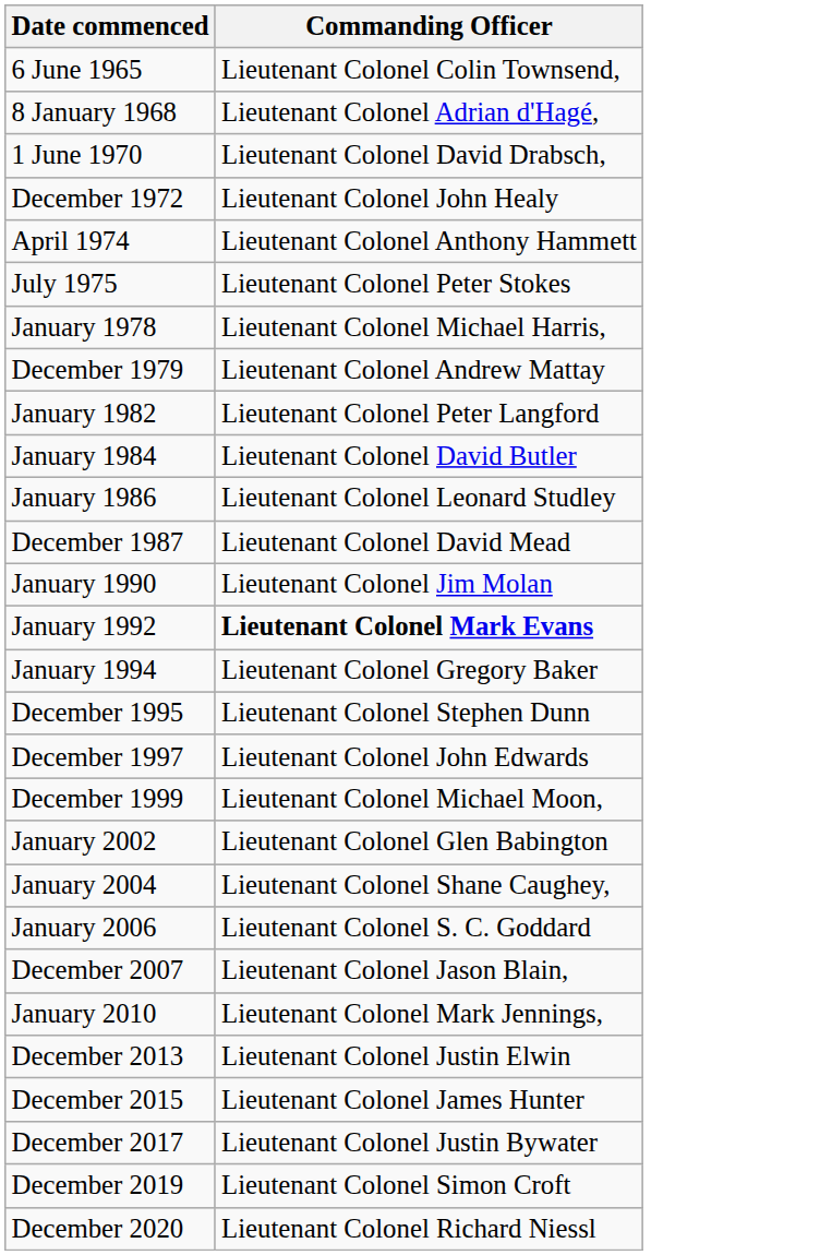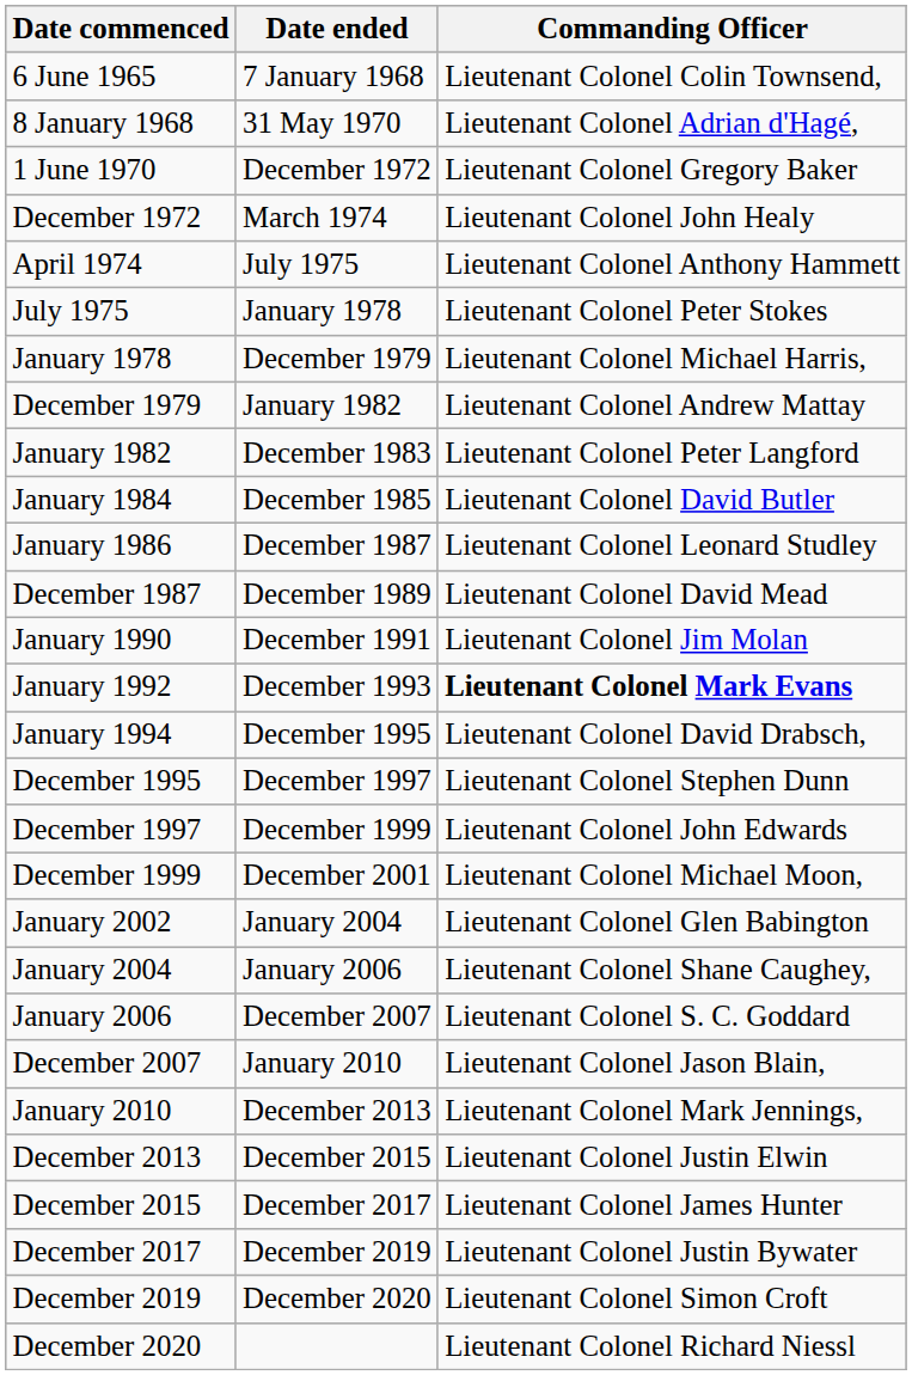+ column: Date ended | 7 January 1968 | 31 May 1970 | December 1972 | March 1974 | July 1975 | January 1978 | December 1979 | January 1982 | December 1983 | December 1985 | December 1987 | December 1989 | December 1991 | December 1993 | December 1995 | December 1997 | December 1999 | December 2001 | January 2004 | January 2006 | December 2007 | January 2010 | December 2013 | December 2015 | December 2017 | December 2019 | December 2020
1 June 1970 | Commanding Officer: Lieutenant Colonel David Drabsch, -> Lieutenant Colonel Gregory Baker
January 1994 | Commanding Officer: Lieutenant Colonel Gregory Baker -> Lieutenant Colonel David Drabsch,
